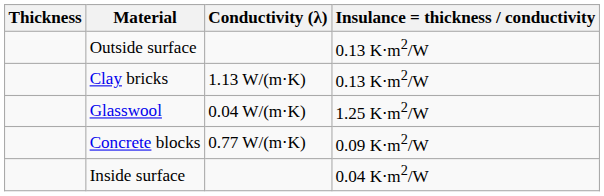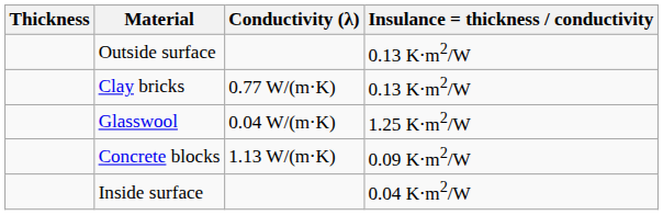Clay bricks | Conductivity (λ): 1.13 W/(m⋅K) -> 0.77 W/(m⋅K)
Concrete blocks | Conductivity (λ): 0.77 W/(m⋅K) -> 1.13 W/(m⋅K)
